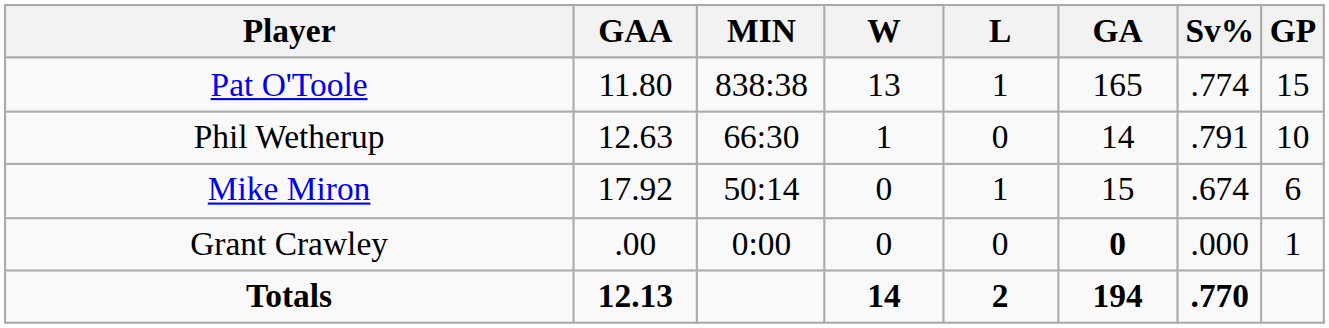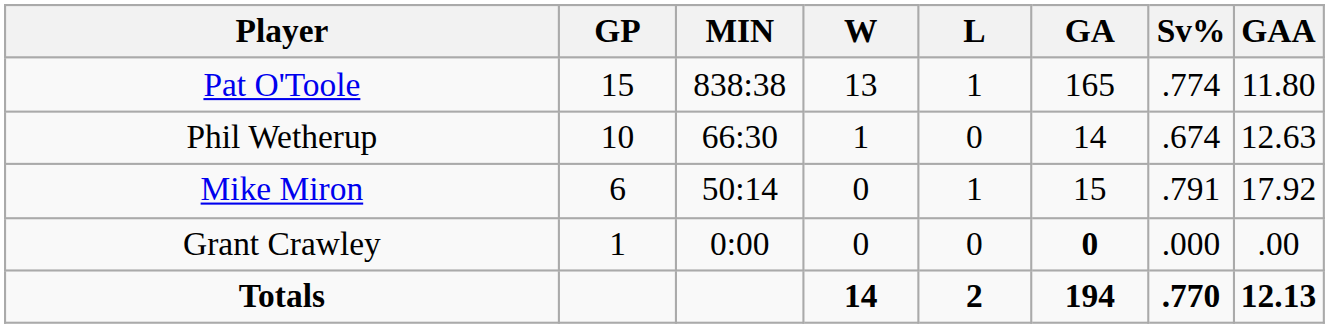columns swapped: GP <-> GAA
Phil Wetherup | Sv%: .791 -> .674
Mike Miron | Sv%: .674 -> .791
